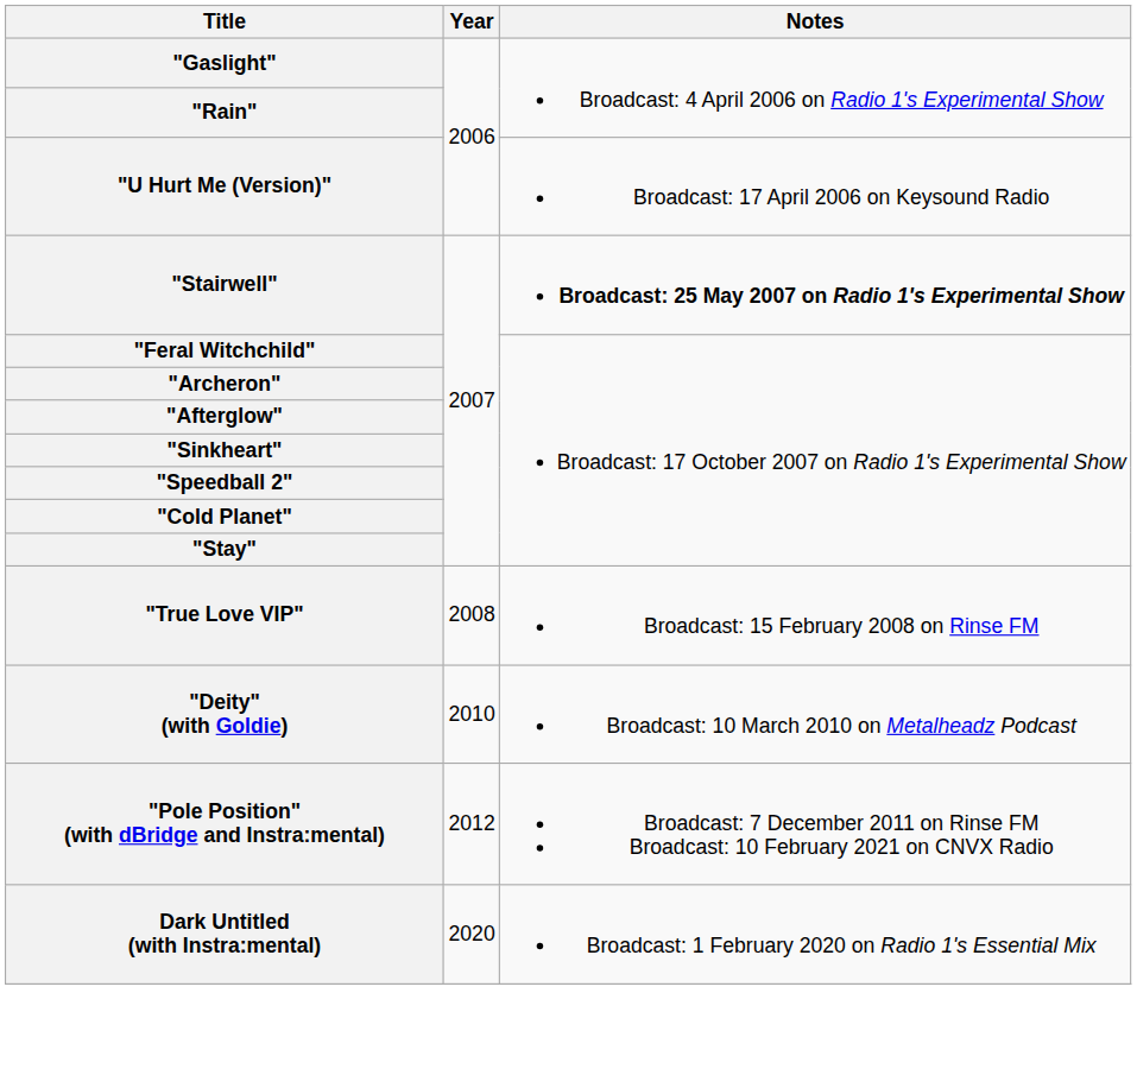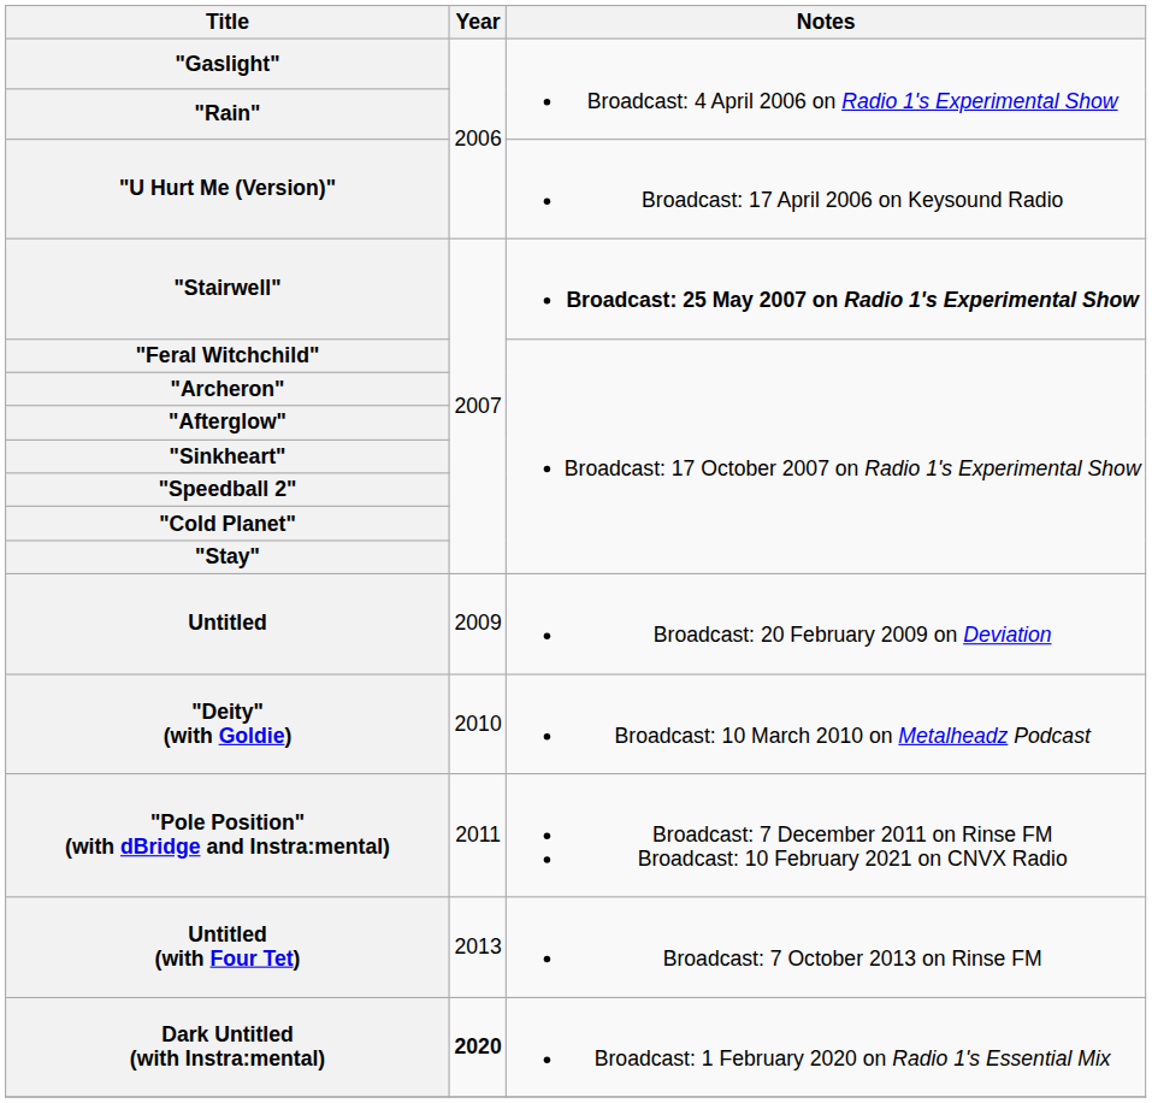- row: "True Love VIP" | 2008 | Broadcast: 15 February 2008 on Rinse FM
+ row: Untitled | 2009 | Broadcast: 20 February 2009 on Deviation
"Pole Position" (with dBridge and Instra:mental) | Year: 2012 -> 2011
+ row: Untitled (with Four Tet) | 2013 | Broadcast: 7 October 2013 on Rinse FM
Dark Untitled (with Instra:mental) | Year: normal -> bold
